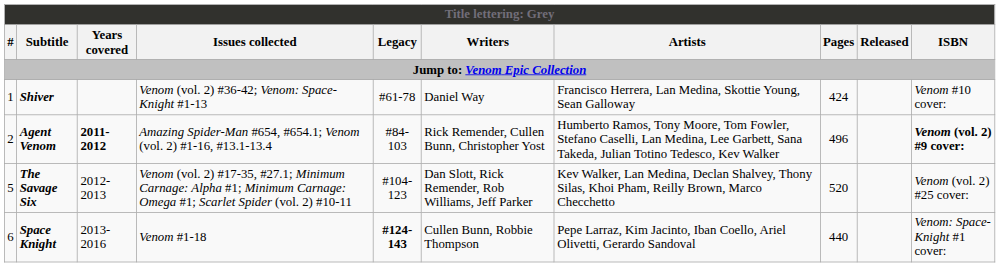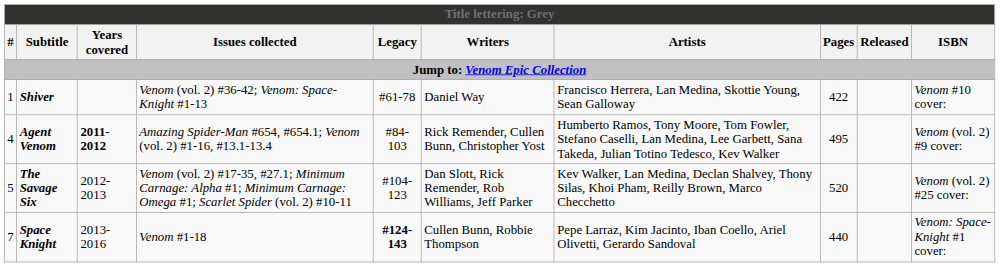Shiver | Pages: 424 -> 422
Agent Venom | #: 2 -> 4
Agent Venom | Pages: 496 -> 495
Agent Venom | ISBN: bold -> normal
Space Knight | #: 6 -> 7
